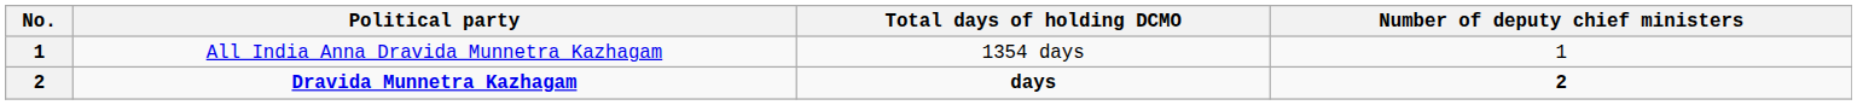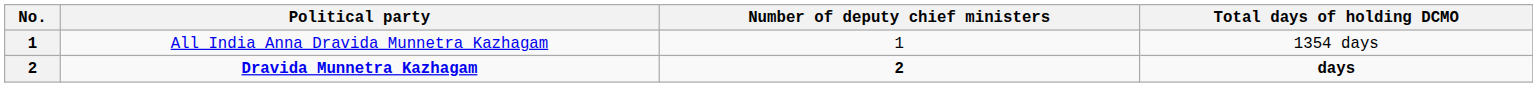columns swapped: Number of deputy chief ministers <-> Total days of holding DCMO
